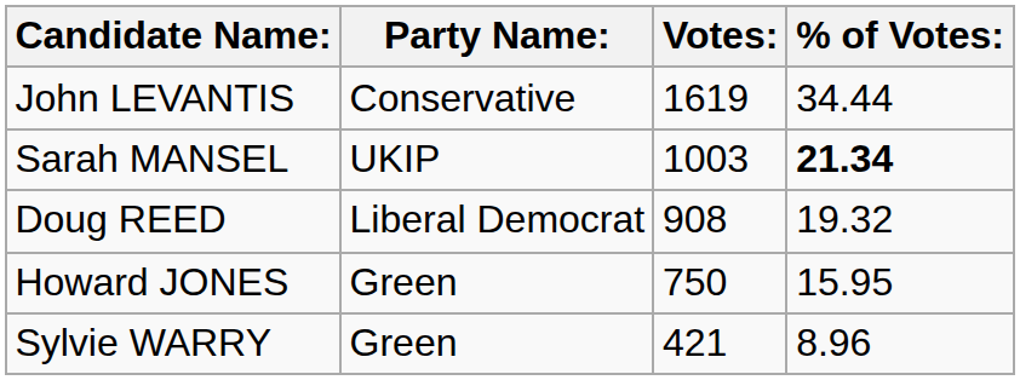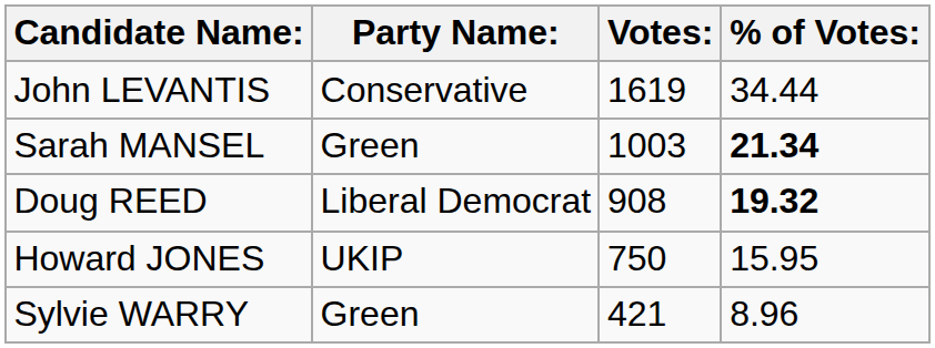Sarah MANSEL | Party Name:: UKIP -> Green
Doug REED | % of Votes:: normal -> bold
Howard JONES | Party Name:: Green -> UKIP
